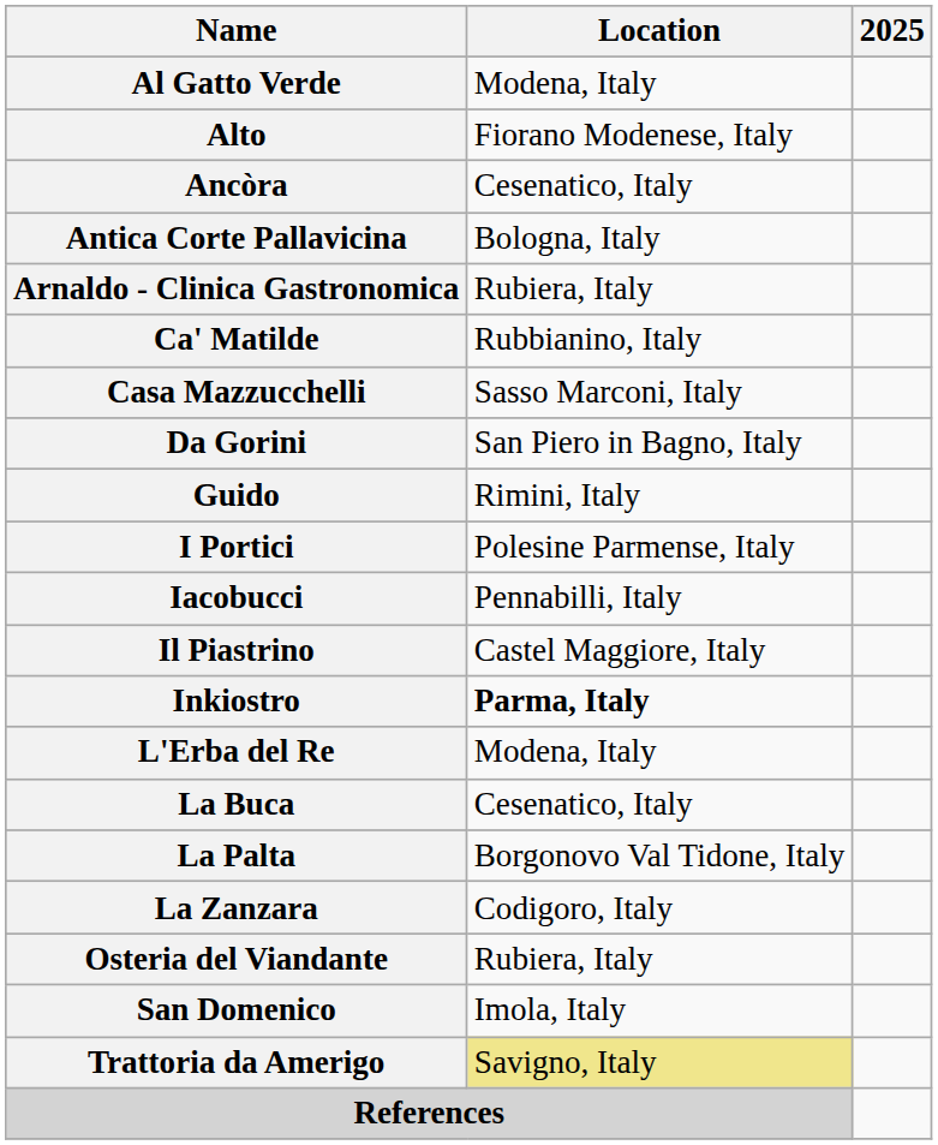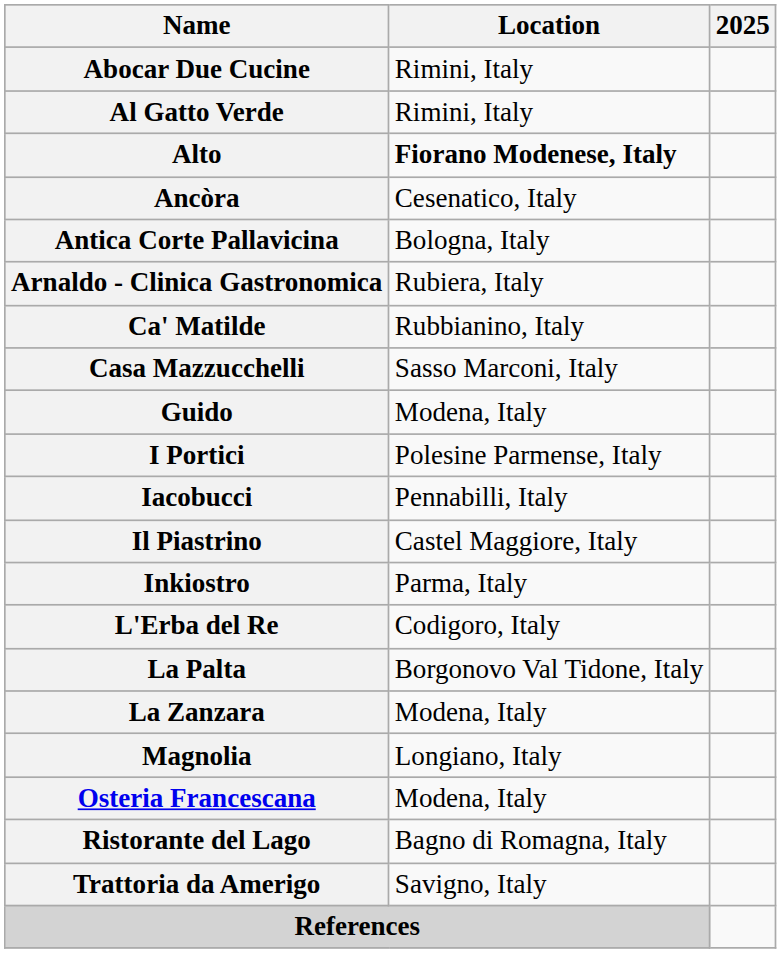+ row: Abocar Due Cucine | Rimini, Italy
Al Gatto Verde | Location: Modena, Italy -> Rimini, Italy
Alto | Location: normal -> bold
- row: Da Gorini | San Piero in Bagno, Italy
Guido | Location: Rimini, Italy -> Modena, Italy
Inkiostro | Location: bold -> normal
L'Erba del Re | Location: Modena, Italy -> Codigoro, Italy
- row: La Buca | Cesenatico, Italy
La Zanzara | Location: Codigoro, Italy -> Modena, Italy
+ row: Magnolia | Longiano, Italy
- row: Osteria del Viandante | Rubiera, Italy
+ row: Osteria Francescana | Modena, Italy
+ row: Ristorante del Lago | Bagno di Romagna, Italy
- row: San Domenico | Imola, Italy
Trattoria da Amerigo | Location: khaki background -> no background
